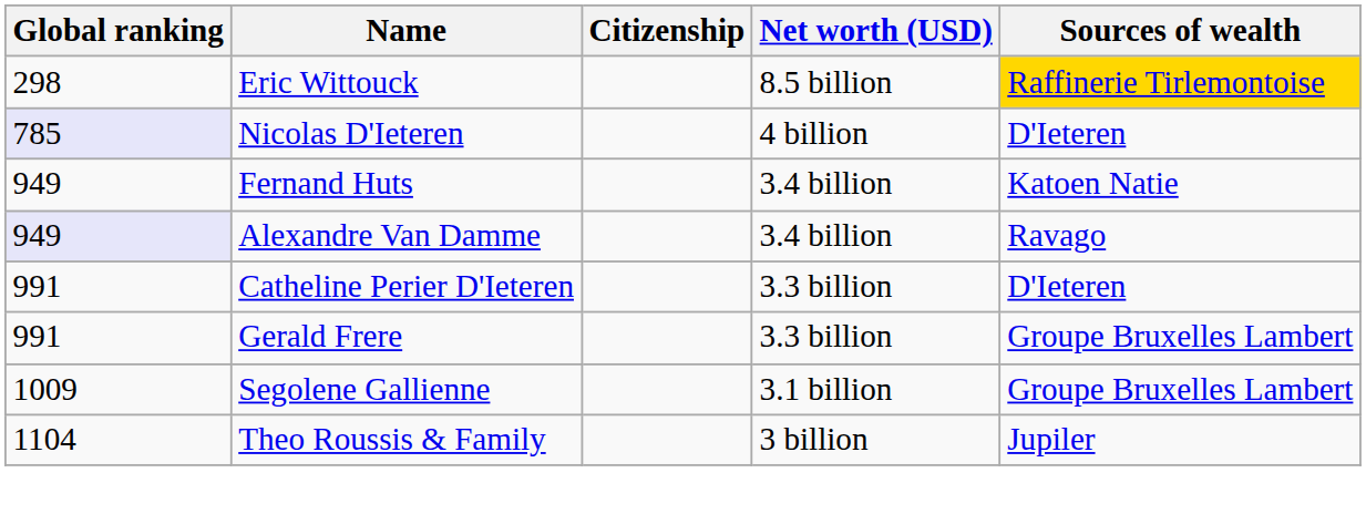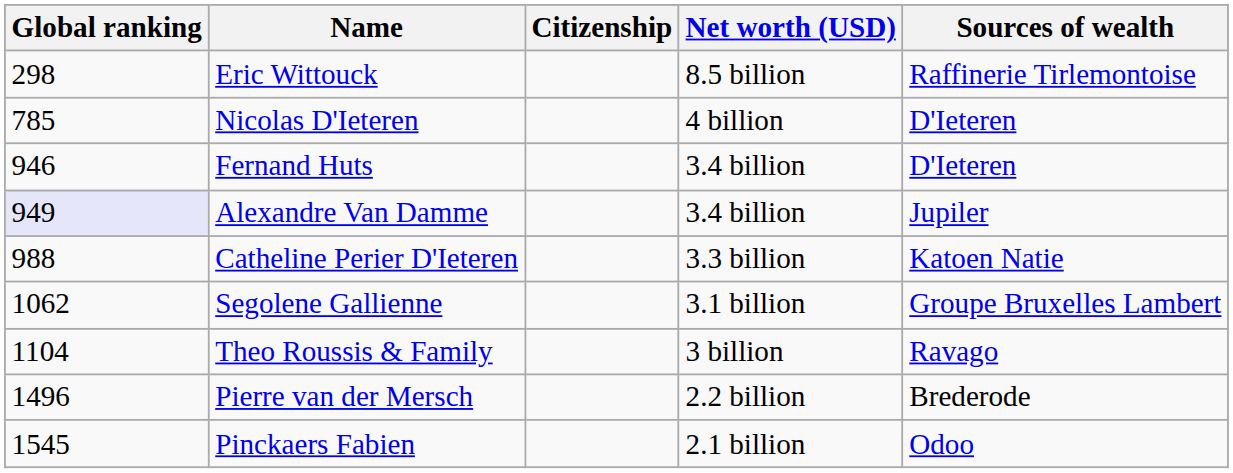Eric Wittouck | Sources of wealth: gold background -> no background
Nicolas D'Ieteren | Global ranking: lavender background -> no background
Fernand Huts | Global ranking: 949 -> 946
Fernand Huts | Sources of wealth: Katoen Natie -> D'Ieteren
Alexandre Van Damme | Sources of wealth: Ravago -> Jupiler
Catheline Perier D'Ieteren | Global ranking: 991 -> 988
Catheline Perier D'Ieteren | Sources of wealth: D'Ieteren -> Katoen Natie
- row: 991 | Gerald Frere | 3.3 billion | Groupe Bruxelles Lambert
Segolene Gallienne | Global ranking: 1009 -> 1062
Theo Roussis & Family | Sources of wealth: Jupiler -> Ravago
+ row: 1496 | Pierre van der Mersch | 2.2 billion | Brederode
+ row: 1545 | Pinckaers Fabien | 2.1 billion | Odoo
